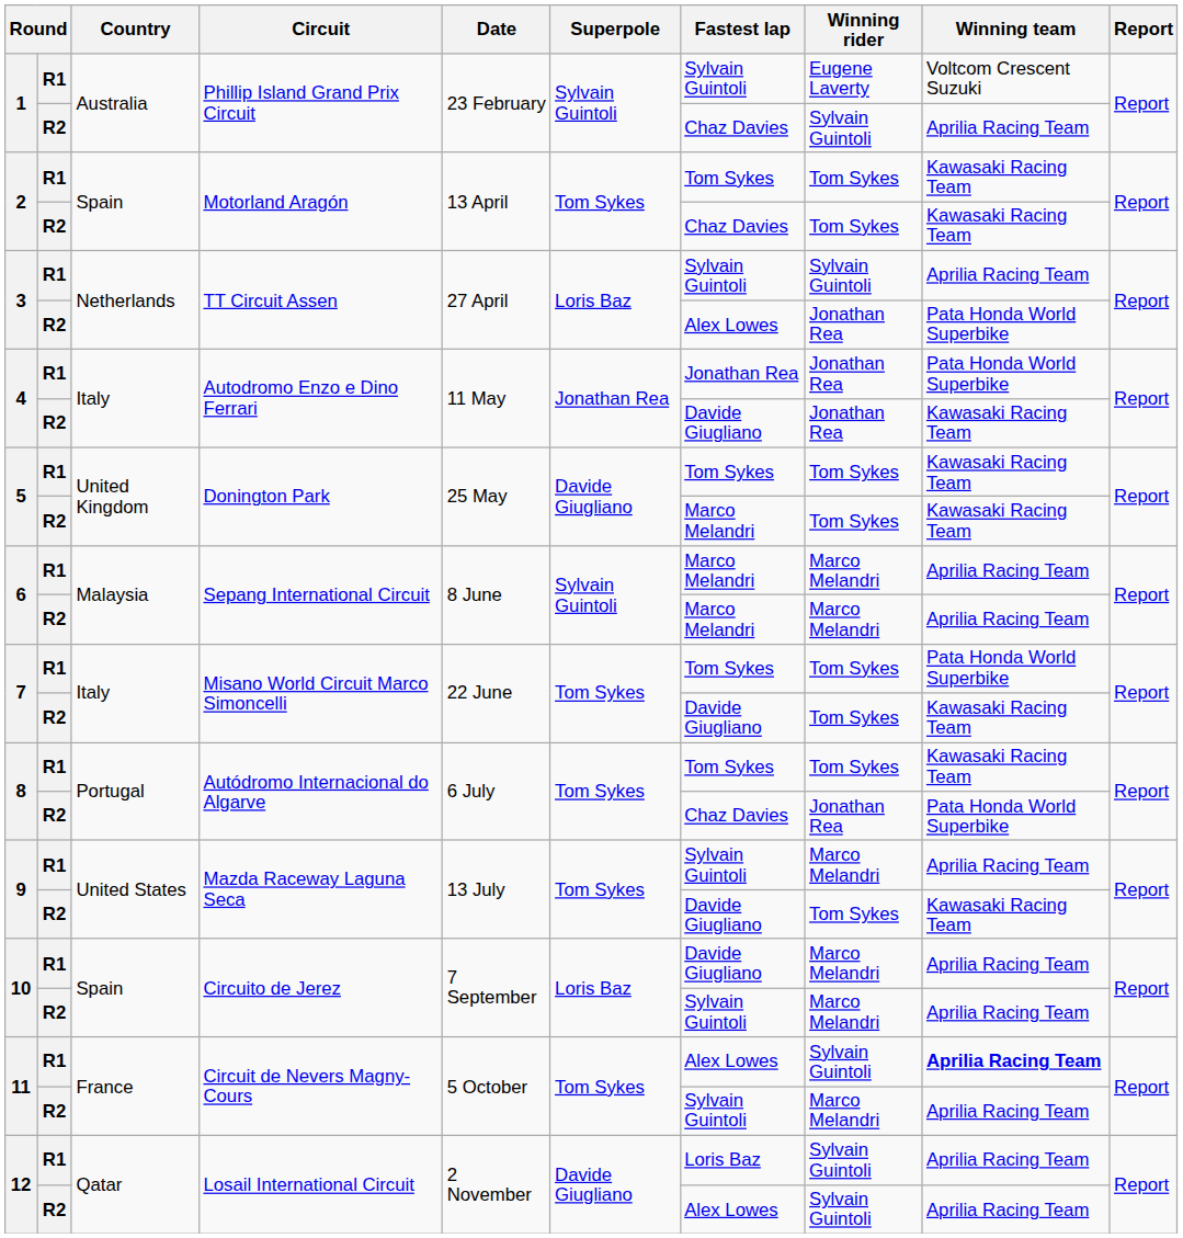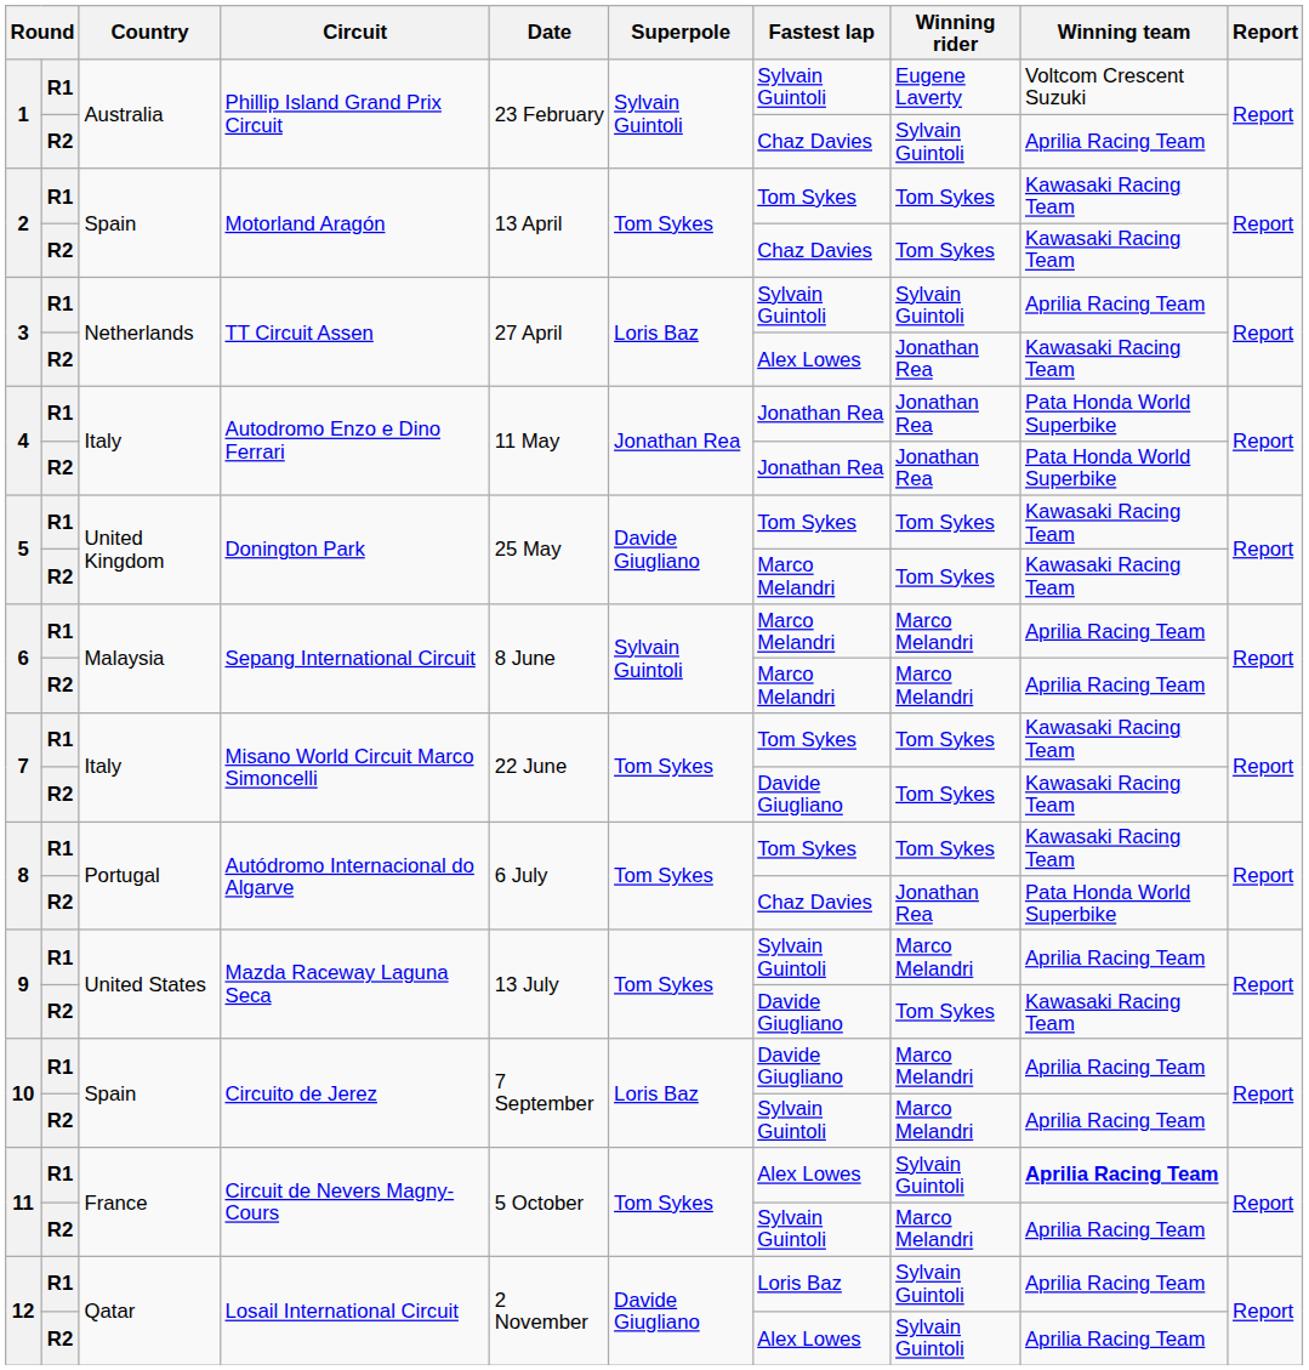3 / R2 | Winning team: Pata Honda World Superbike -> Kawasaki Racing Team
4 / R2 | Fastest lap: Davide Giugliano -> Jonathan Rea
4 / R2 | Winning team: Kawasaki Racing Team -> Pata Honda World Superbike
7 / R1 | Winning team: Pata Honda World Superbike -> Kawasaki Racing Team
